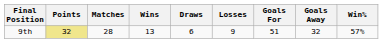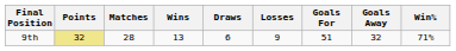9th | Win%: 57% -> 71%
